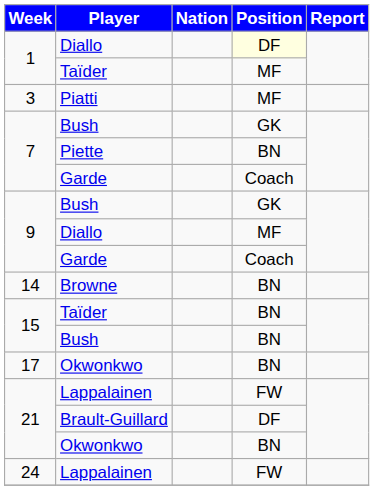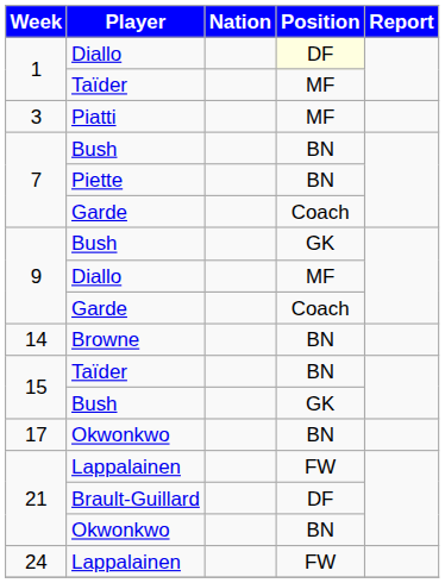7 / Bush | Position: GK -> BN
15 / Bush | Position: BN -> GK
